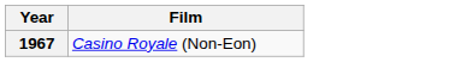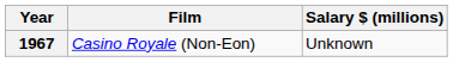+ column: Salary $ (millions) | Unknown
